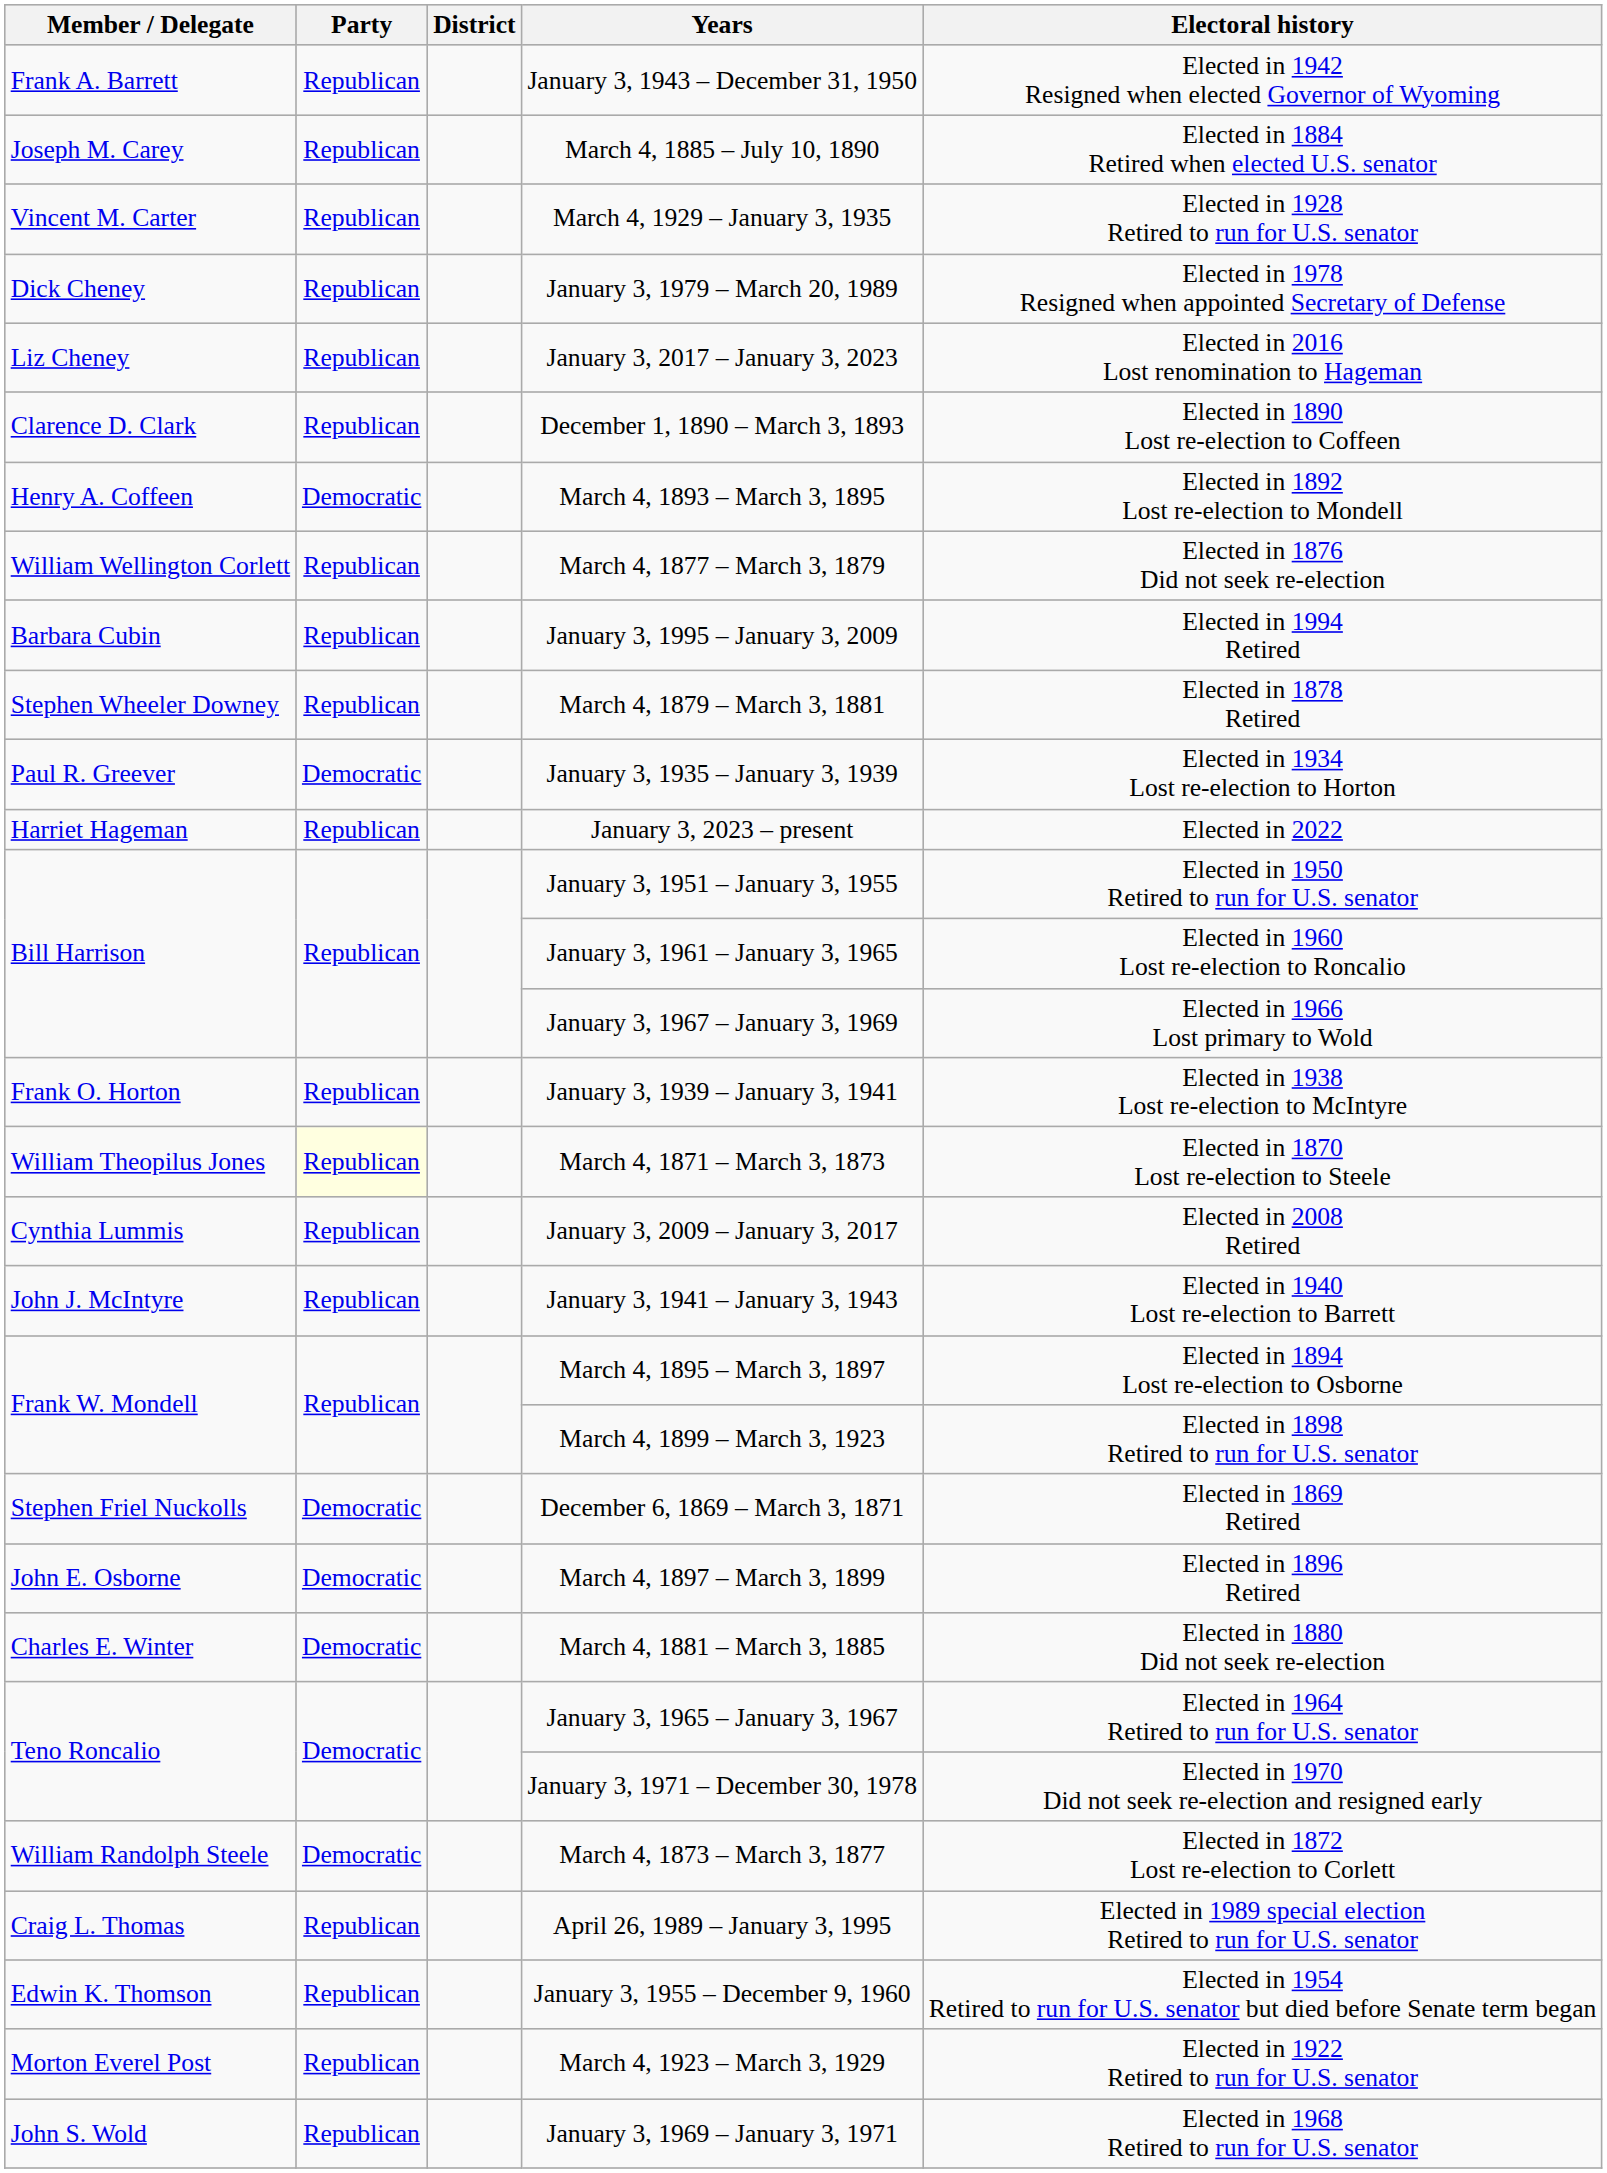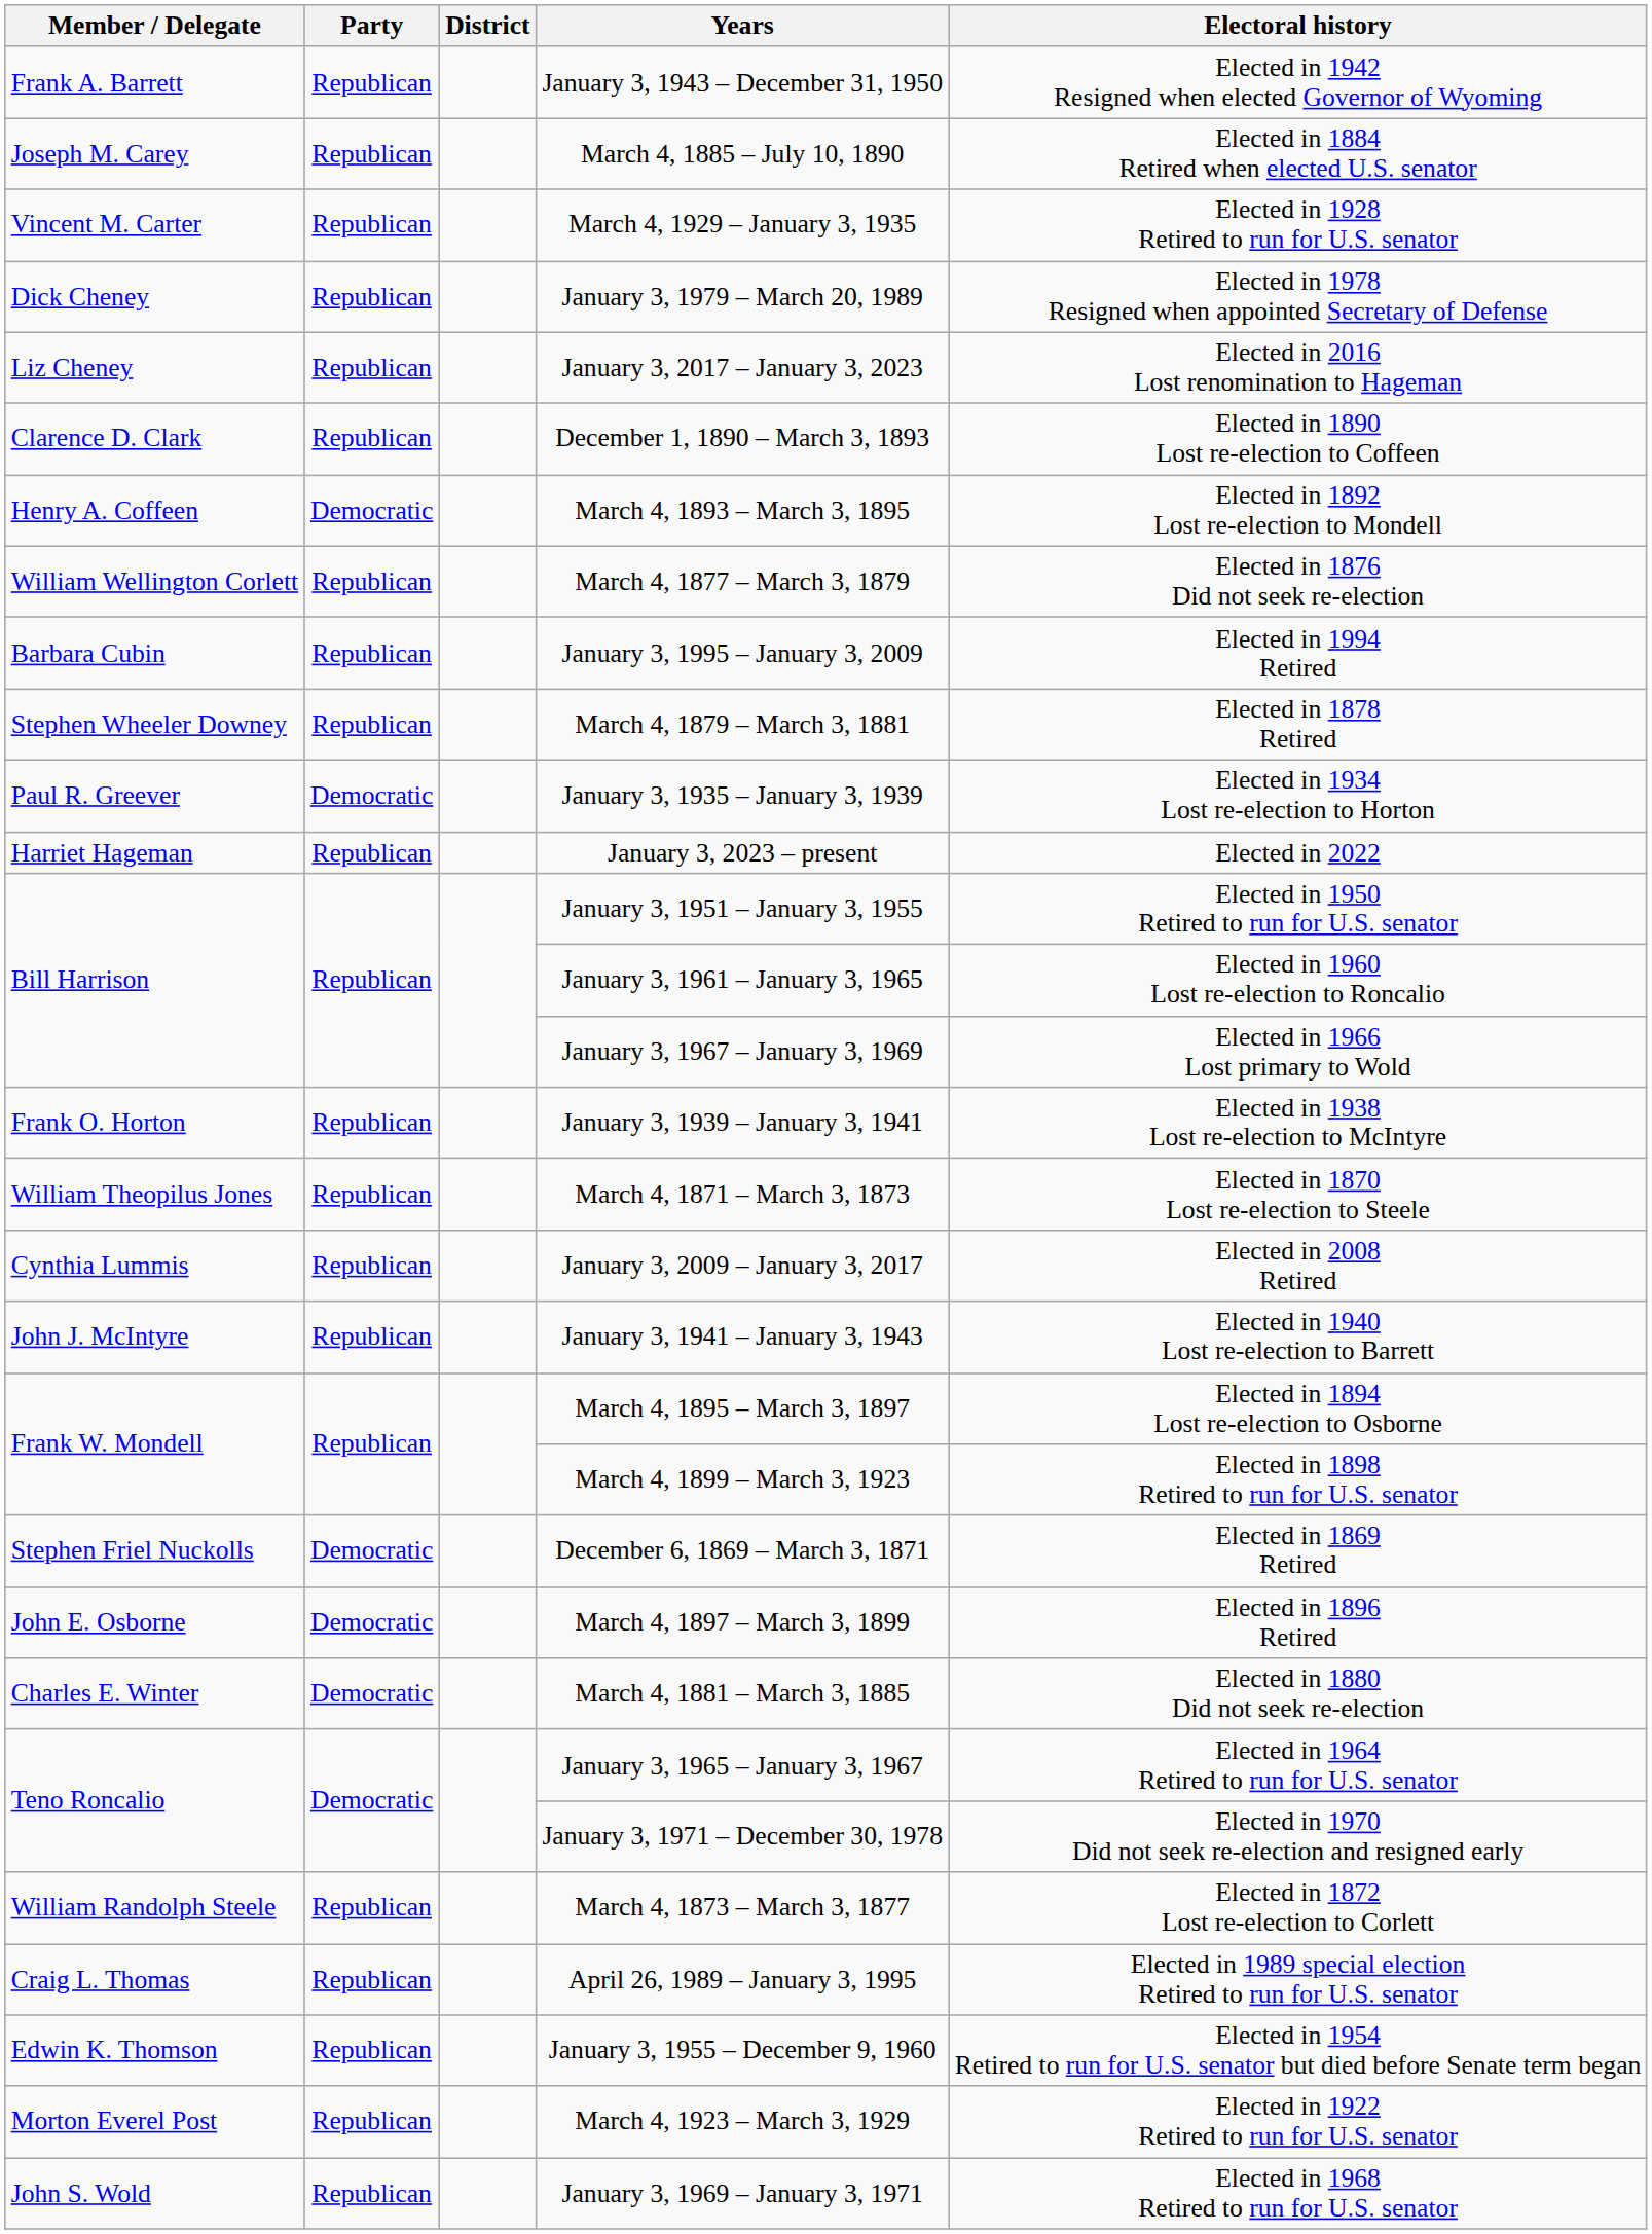March 4, 1871 – March 3, 1873 | Party: lightyellow background -> no background
March 4, 1873 – March 3, 1877 | Party: Democratic -> Republican
